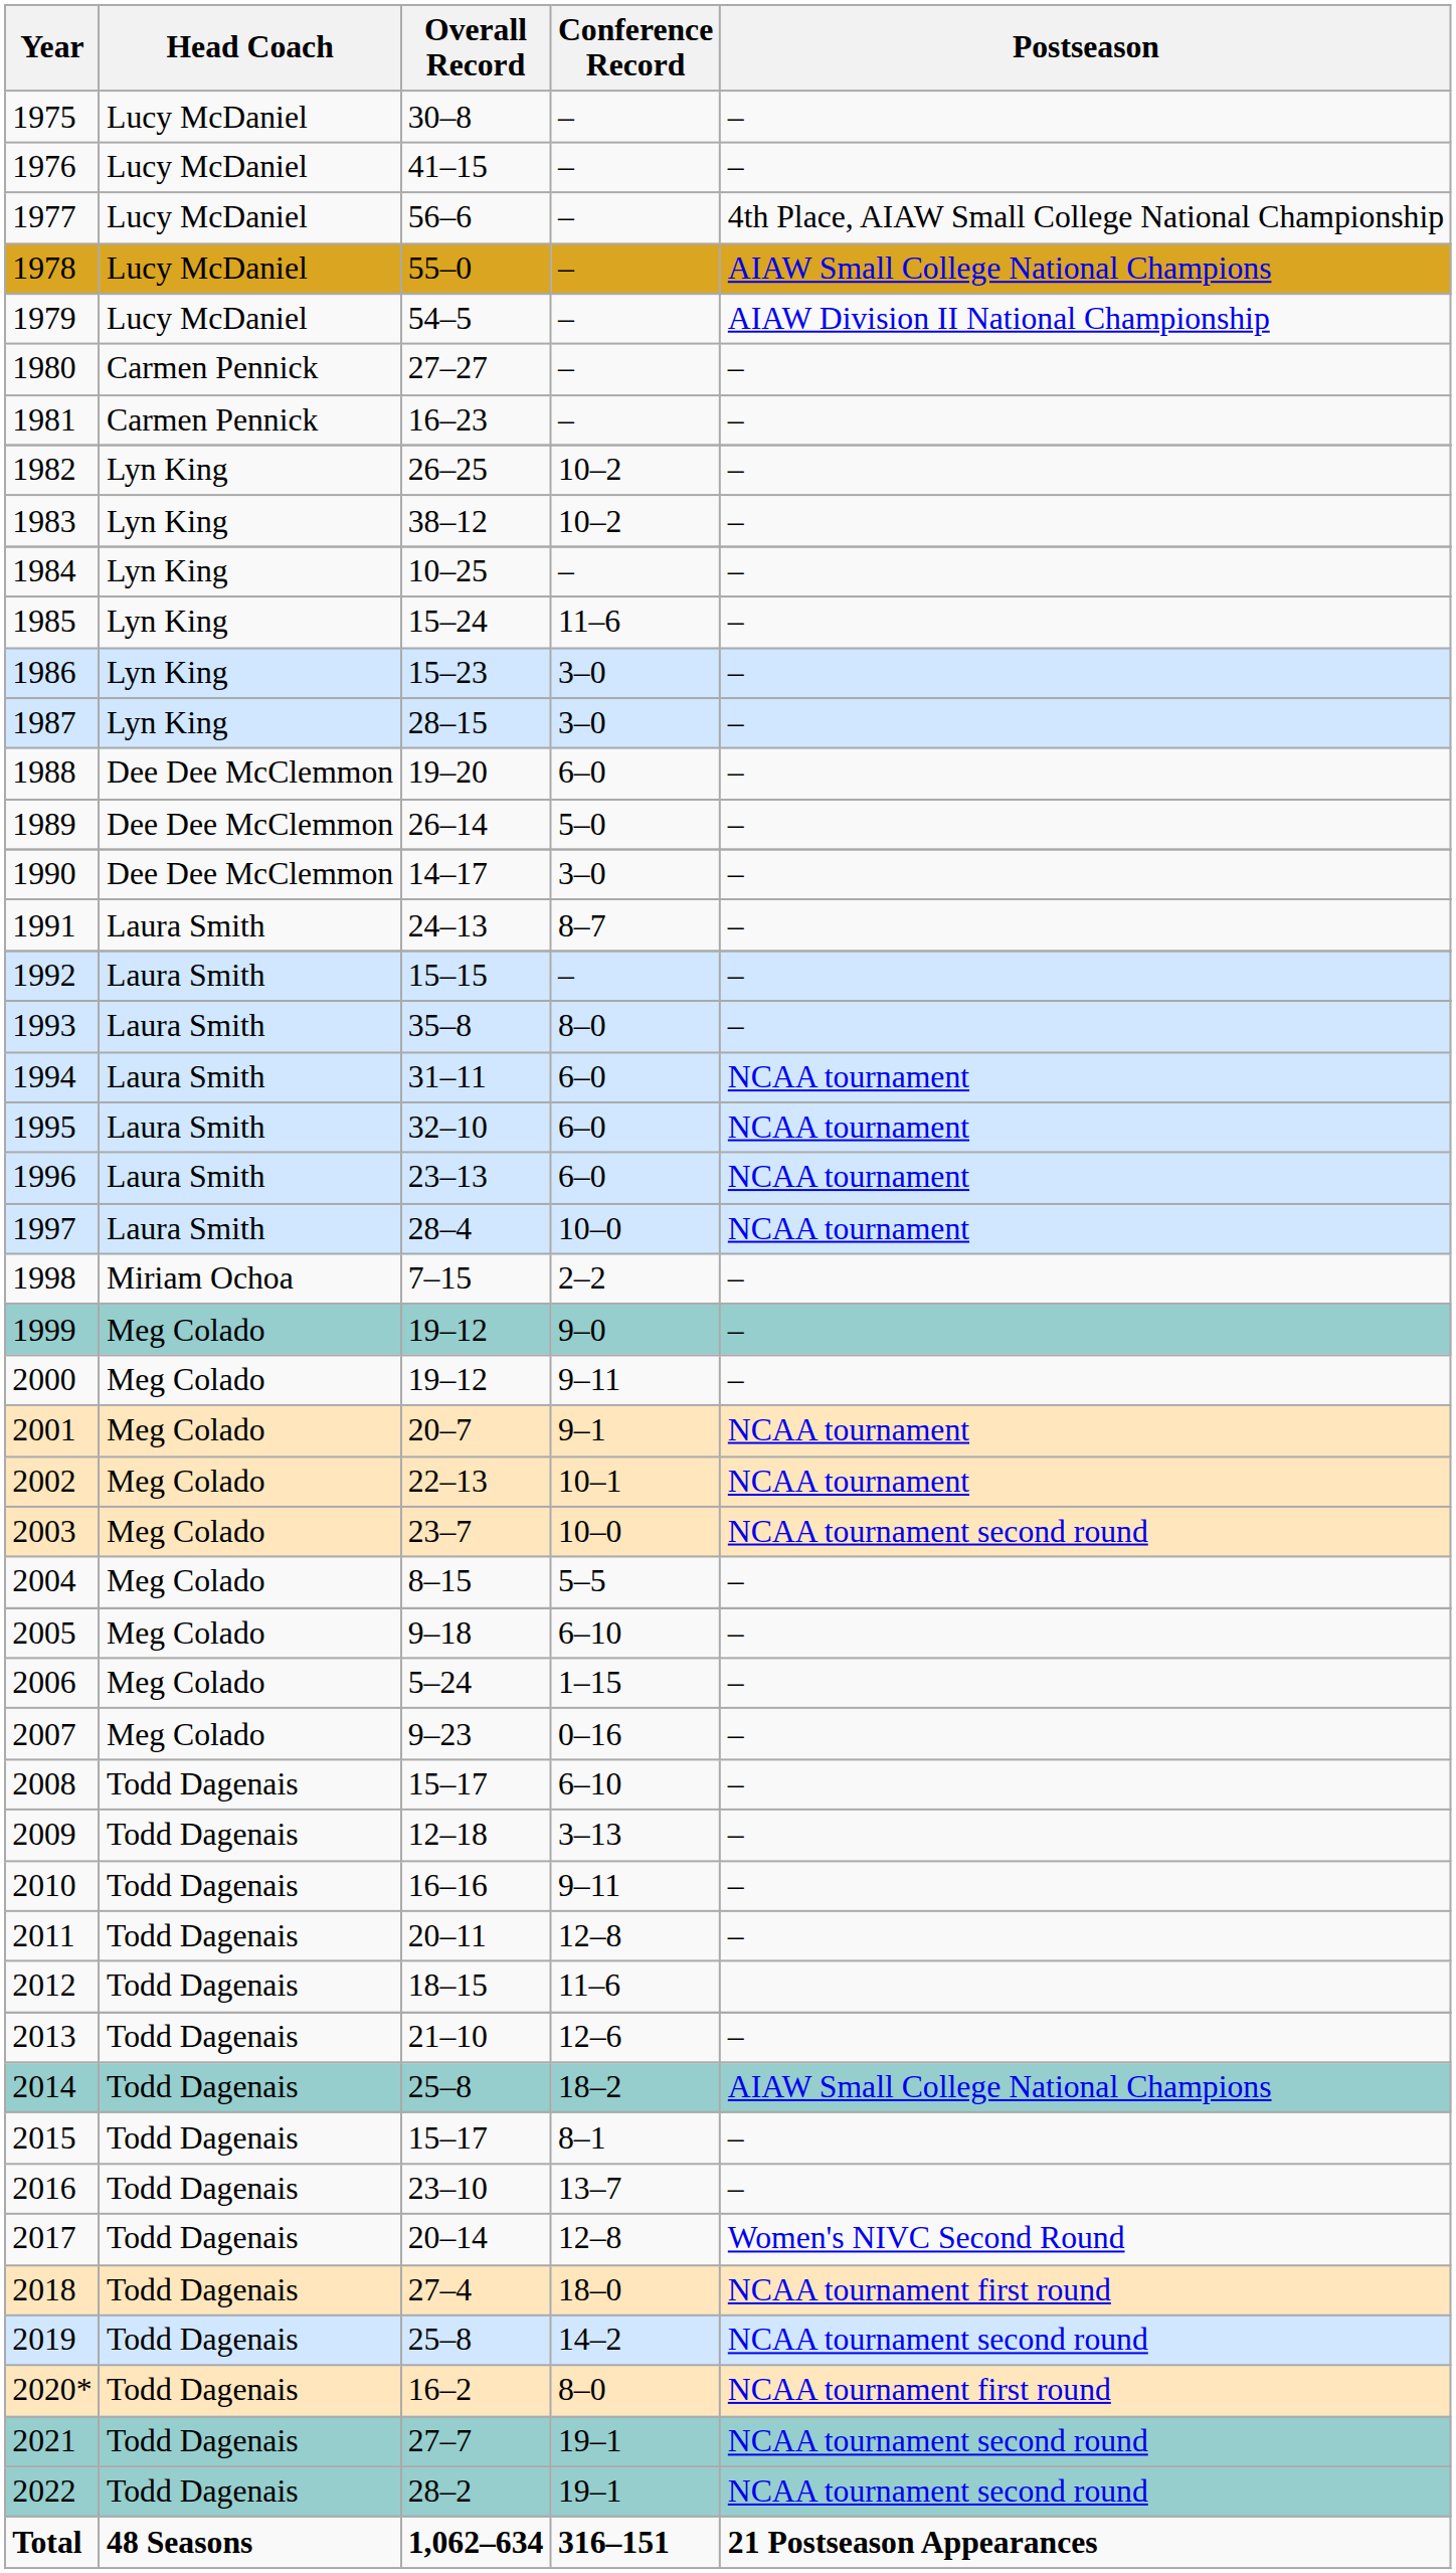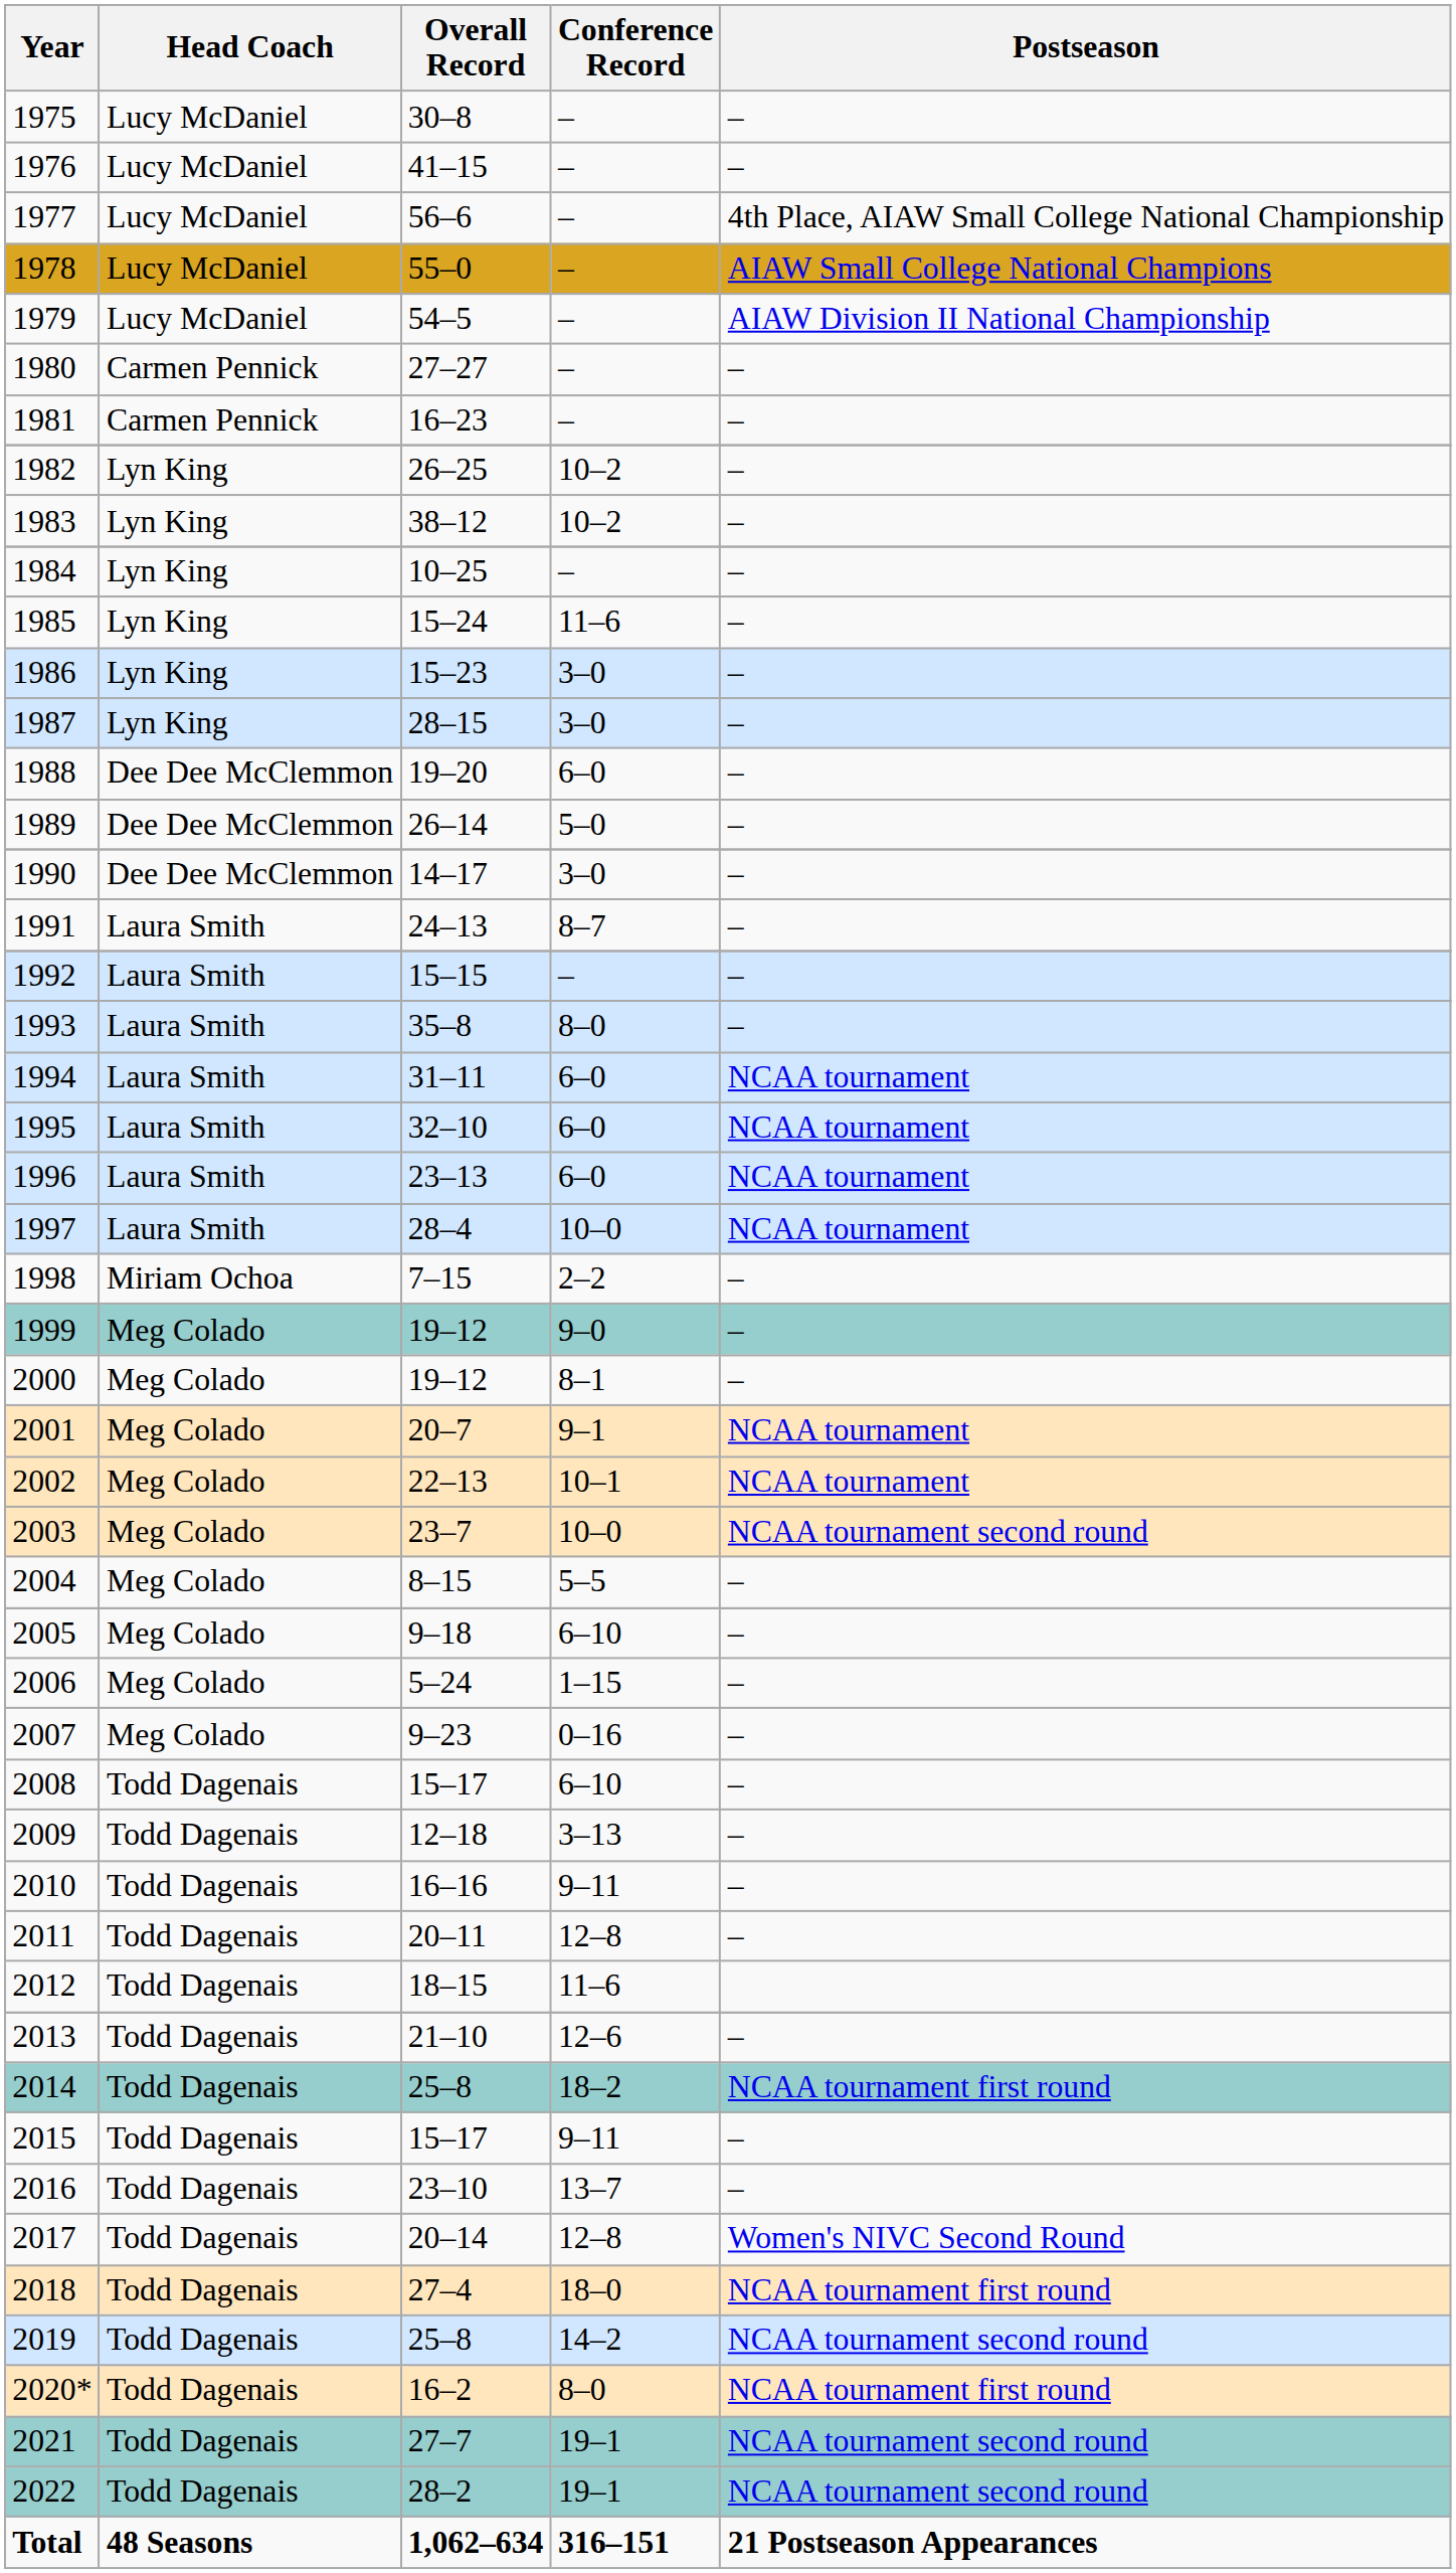2000 | Conference Record: 9–11 -> 8–1
2014 | Postseason: AIAW Small College National Champions -> NCAA tournament first round
2015 | Conference Record: 8–1 -> 9–11
